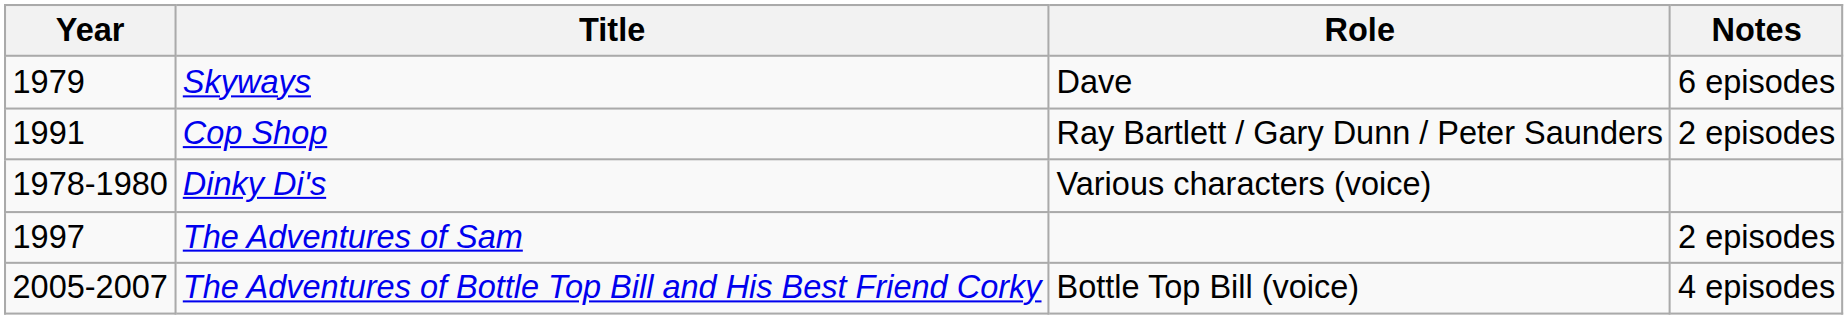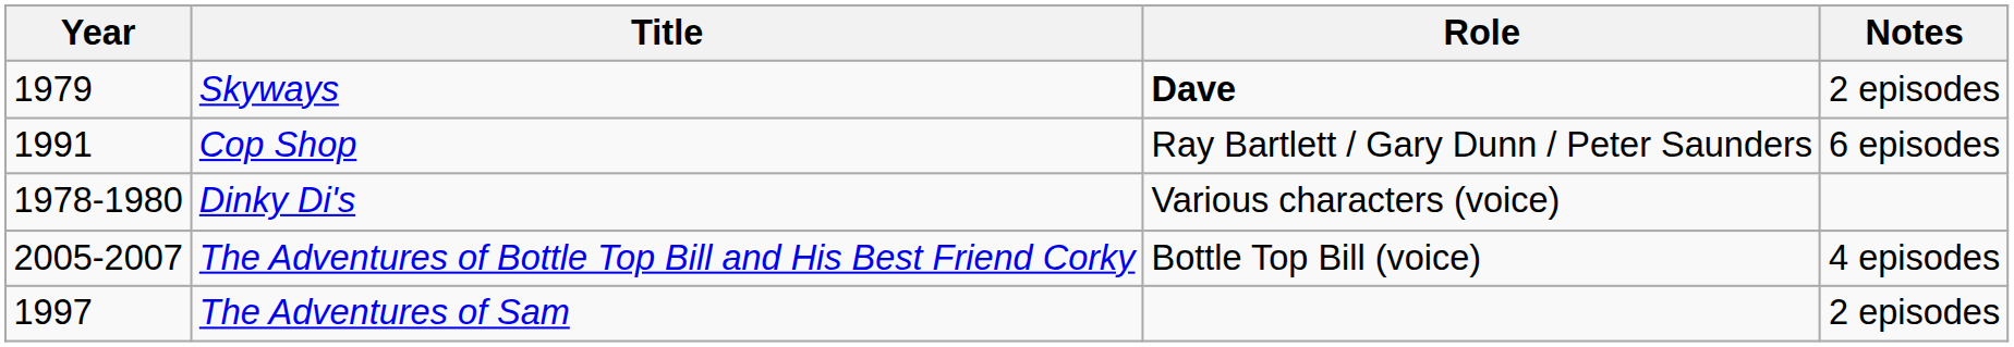Skyways | Role: normal -> bold
Skyways | Notes: 6 episodes -> 2 episodes
Cop Shop | Notes: 2 episodes -> 6 episodes
rows swapped: The Adventures of Sam <-> The Adventures of Bottle Top Bill and His Best Friend Corky
